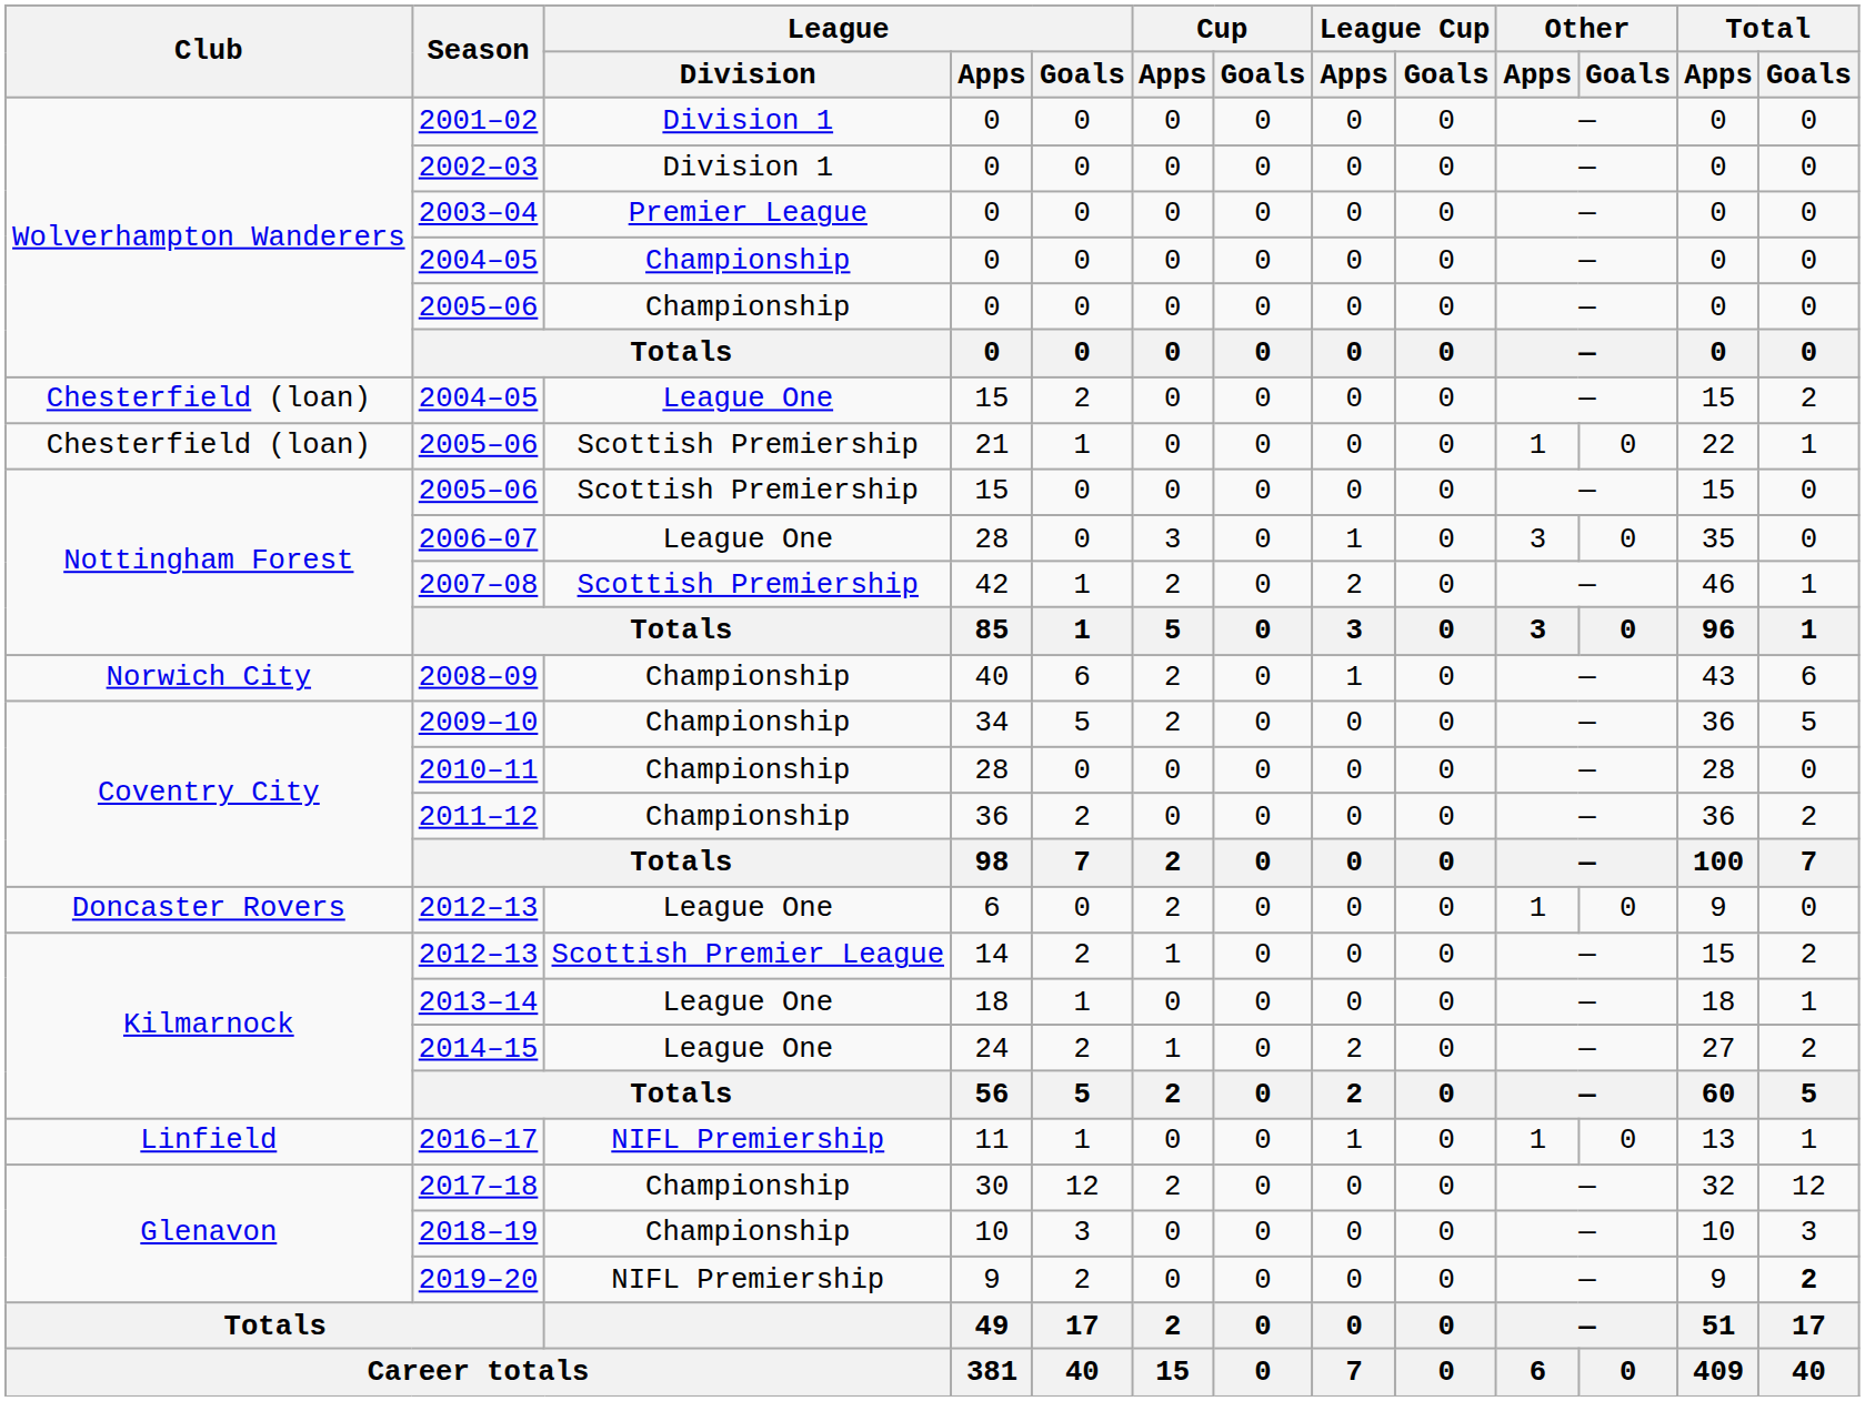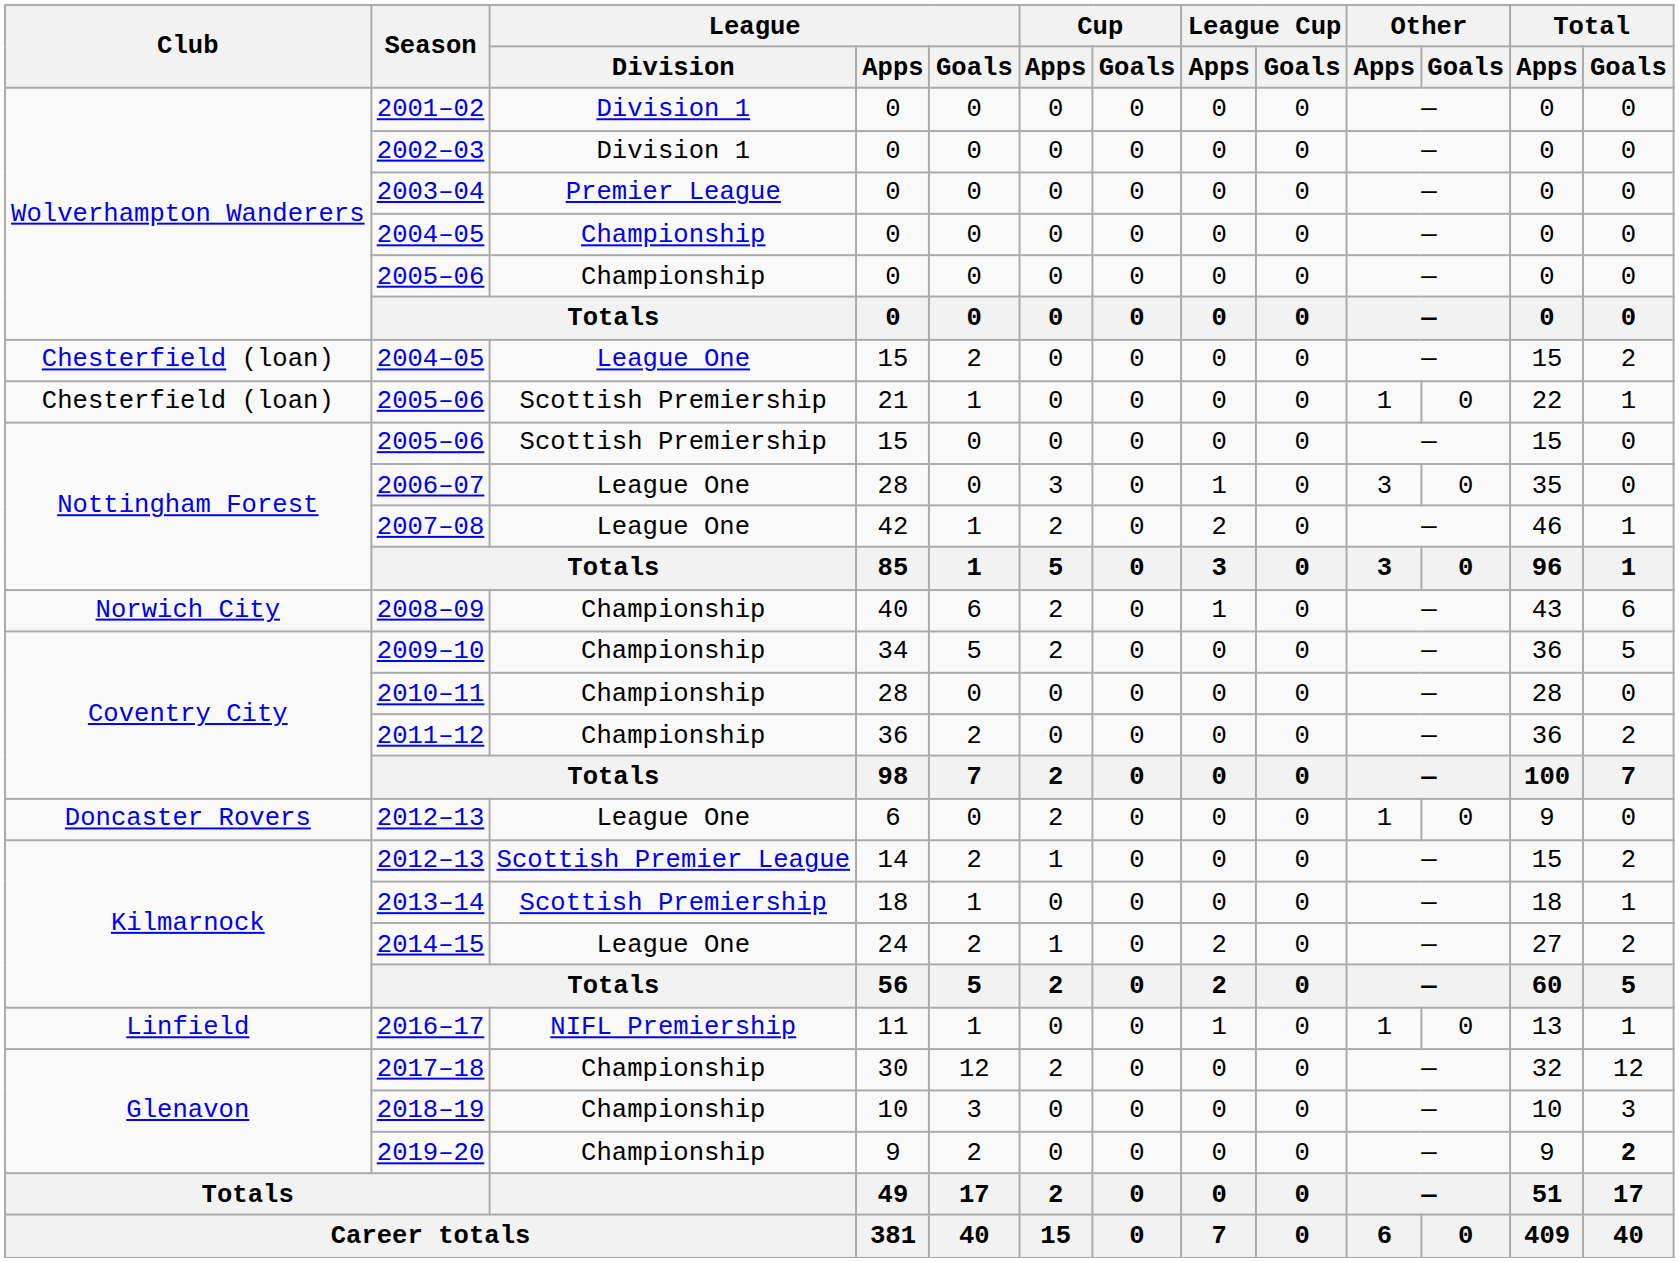2007–08 | League / Division: Scottish Premiership -> League One
2013–14 | League / Division: League One -> Scottish Premiership
2019–20 | League / Division: NIFL Premiership -> Championship
